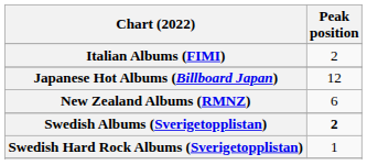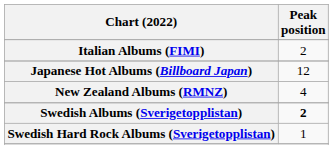New Zealand Albums (RMNZ) | Peak position: 6 -> 4
